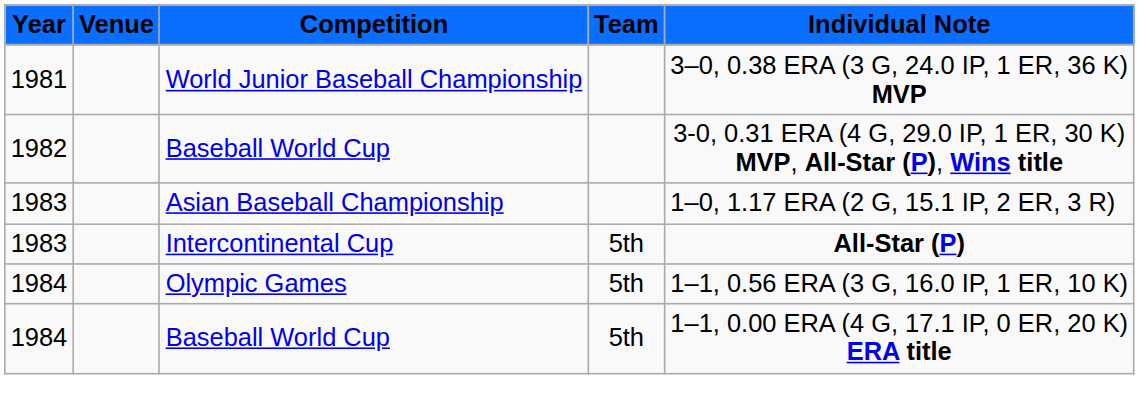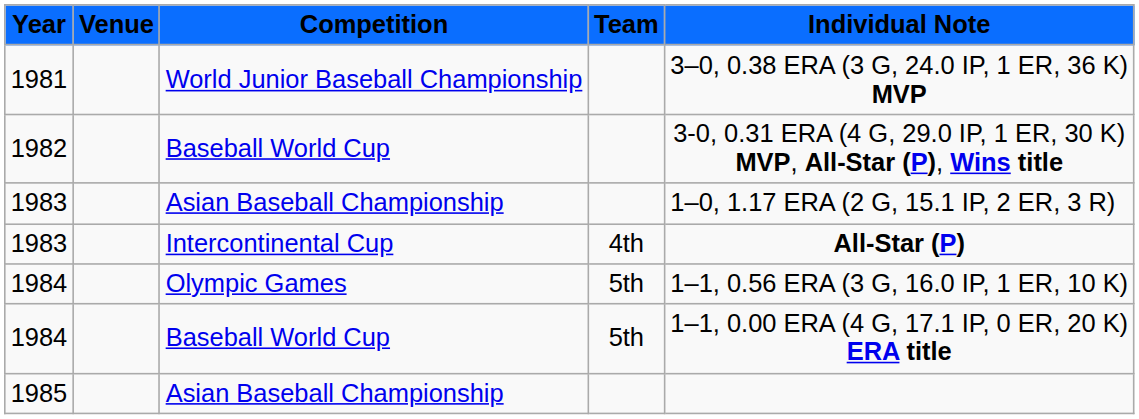1983 / Intercontinental Cup | Team: 5th -> 4th
+ row: 1985 | Asian Baseball Championship
